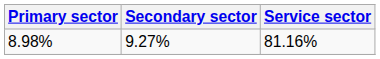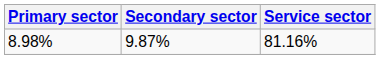8.98% | Secondary sector: 9.27% -> 9.87%
